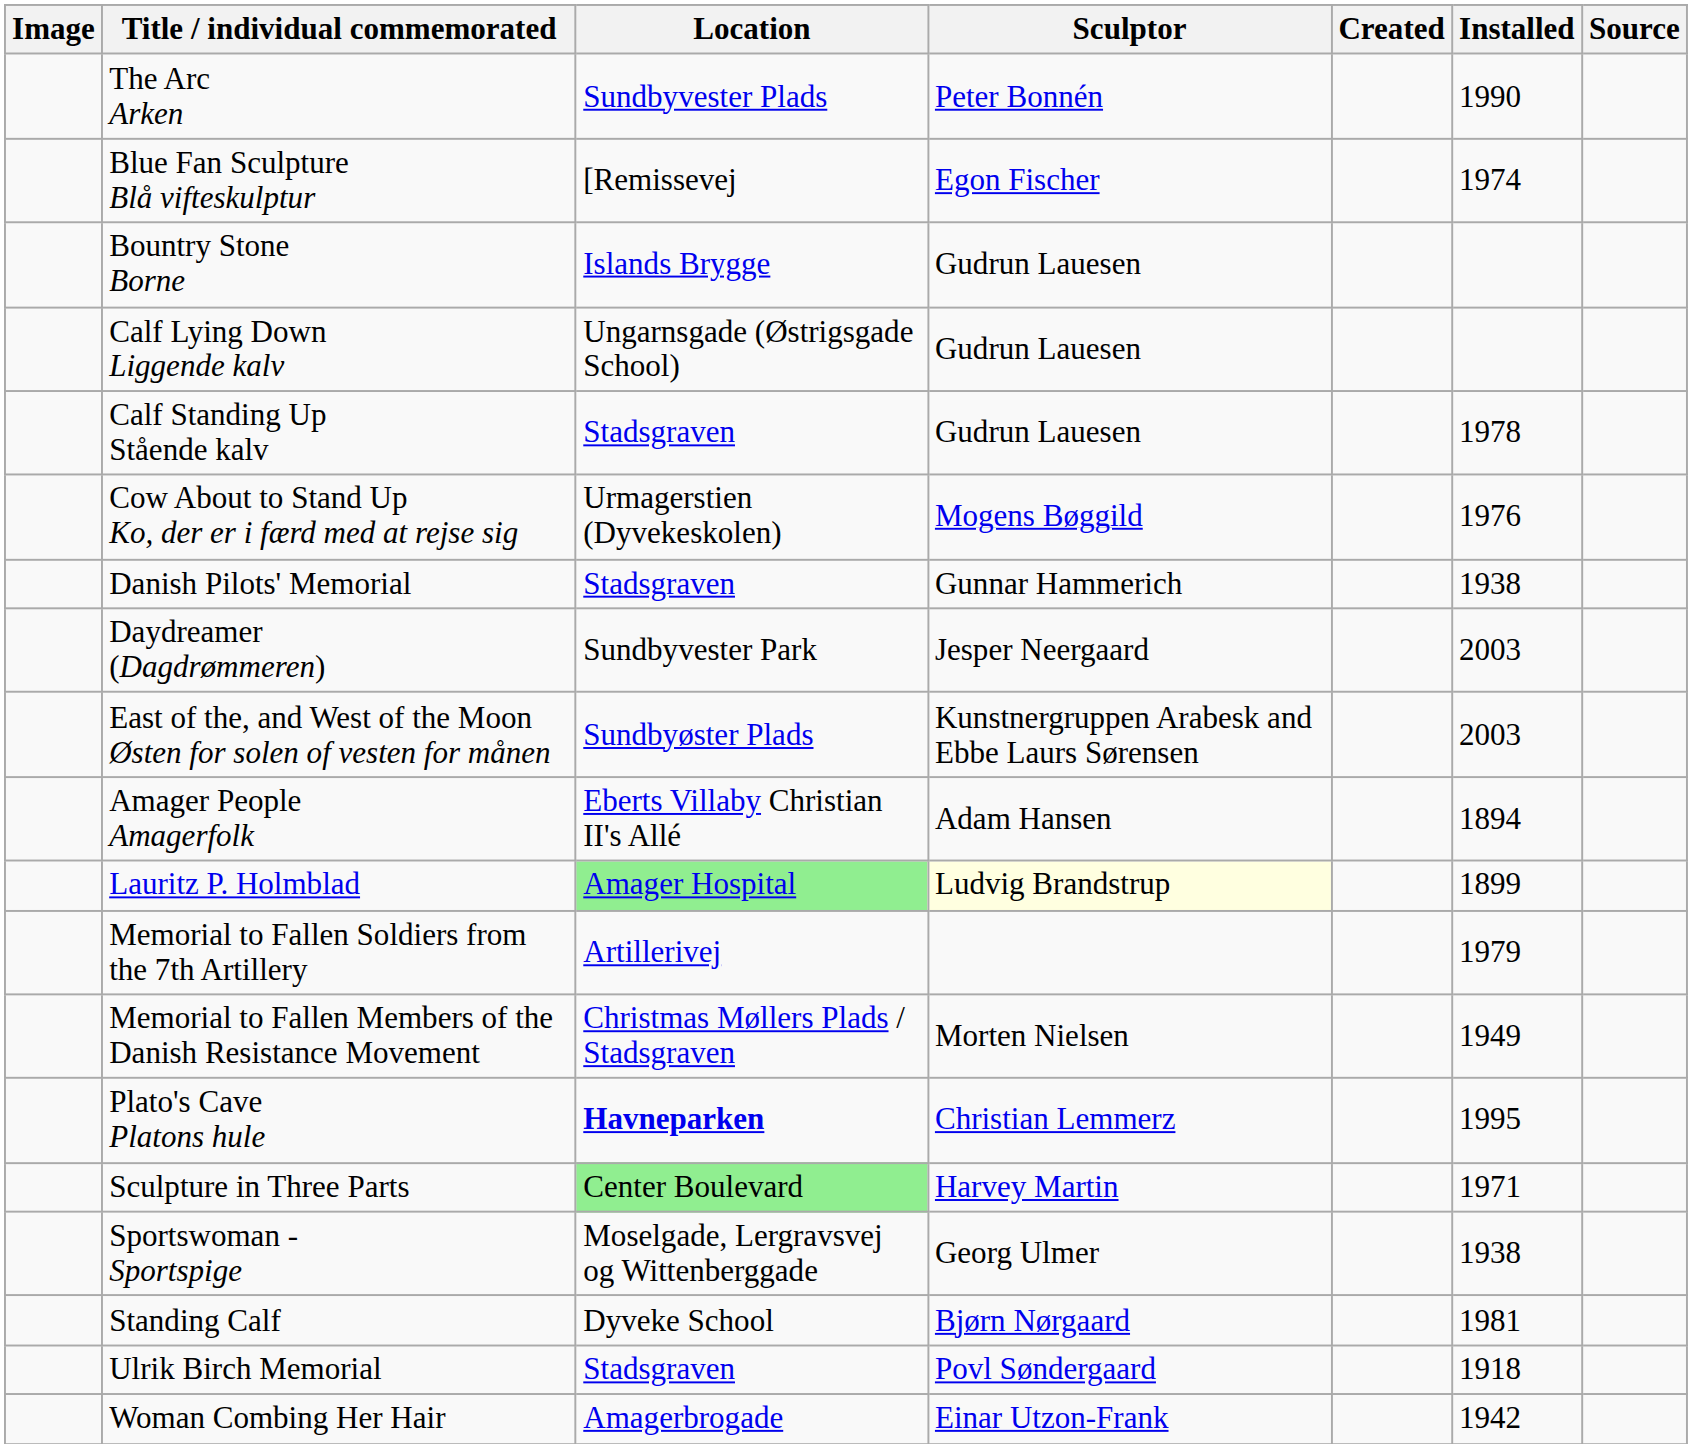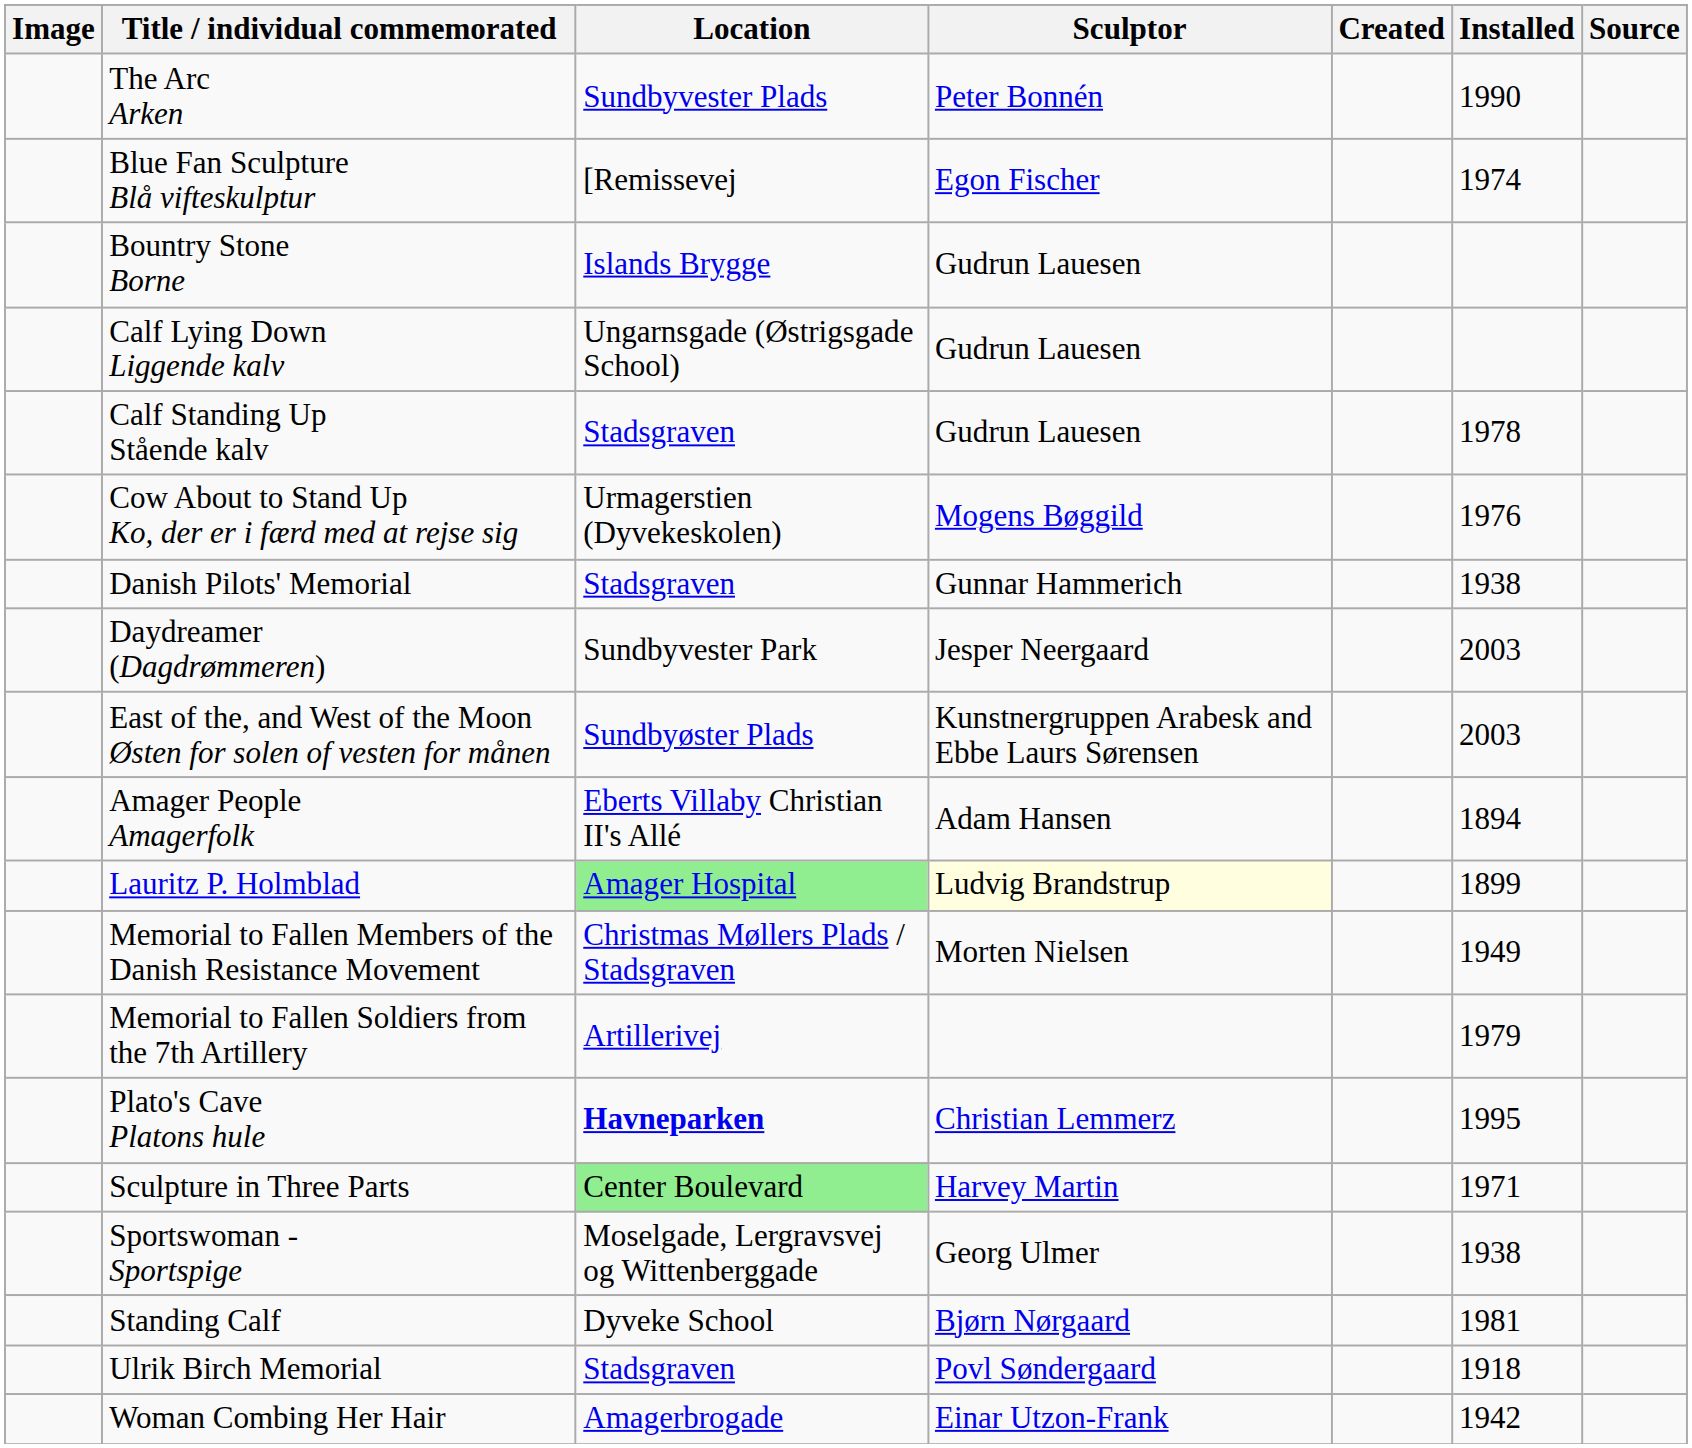rows swapped: Memorial to Fallen Members of the Danish Resistance Movement <-> Memorial to Fallen Soldiers from the 7th Artillery
